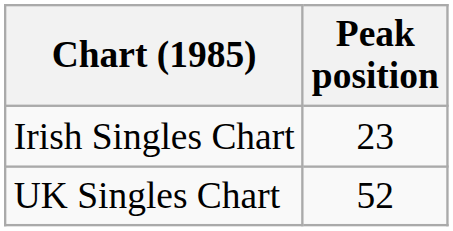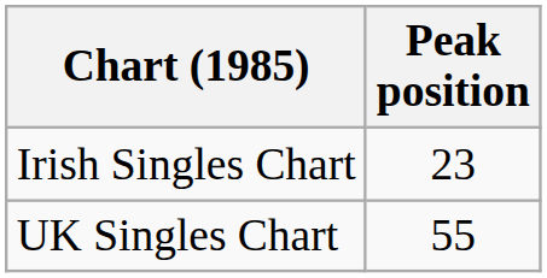UK Singles Chart | Peak position: 52 -> 55
